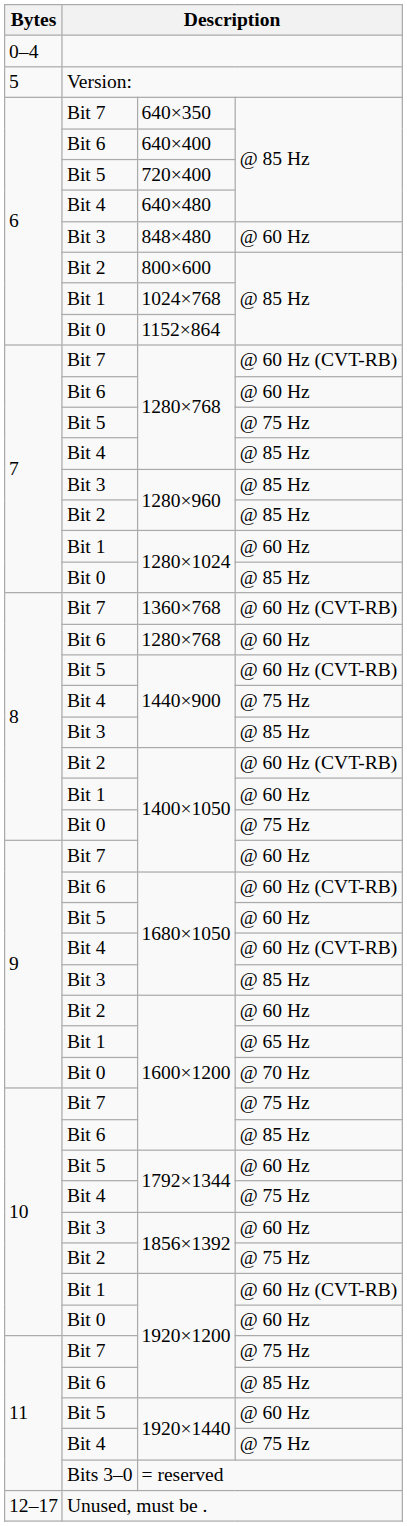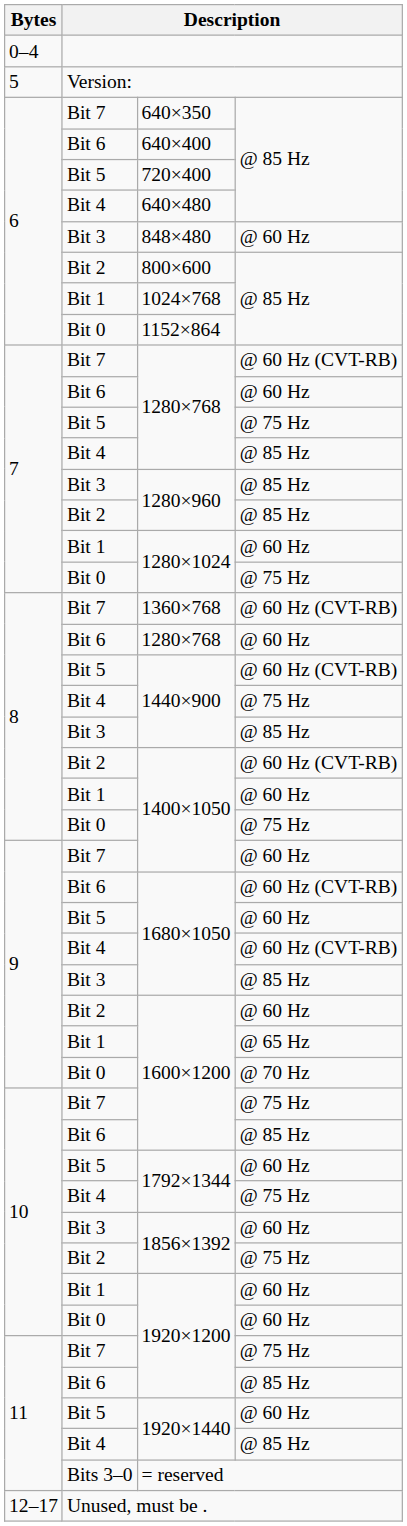Bit 0 / 1280×1024 | column 4: @ 85 Hz -> @ 75 Hz
Bit 1 / 1920×1200 | column 4: @ 60 Hz (CVT-RB) -> @ 60 Hz
Bit 4 / 1920×1440 | column 4: @ 75 Hz -> @ 85 Hz
